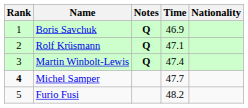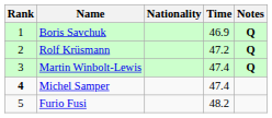columns swapped: Nationality <-> Notes
Rolf Krüsmann | Time: 47.1 -> 47.2
Michel Samper | Time: 47.7 -> 47.4
